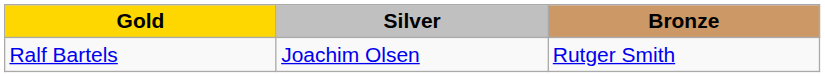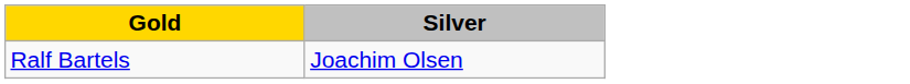- column: Bronze | Rutger Smith
